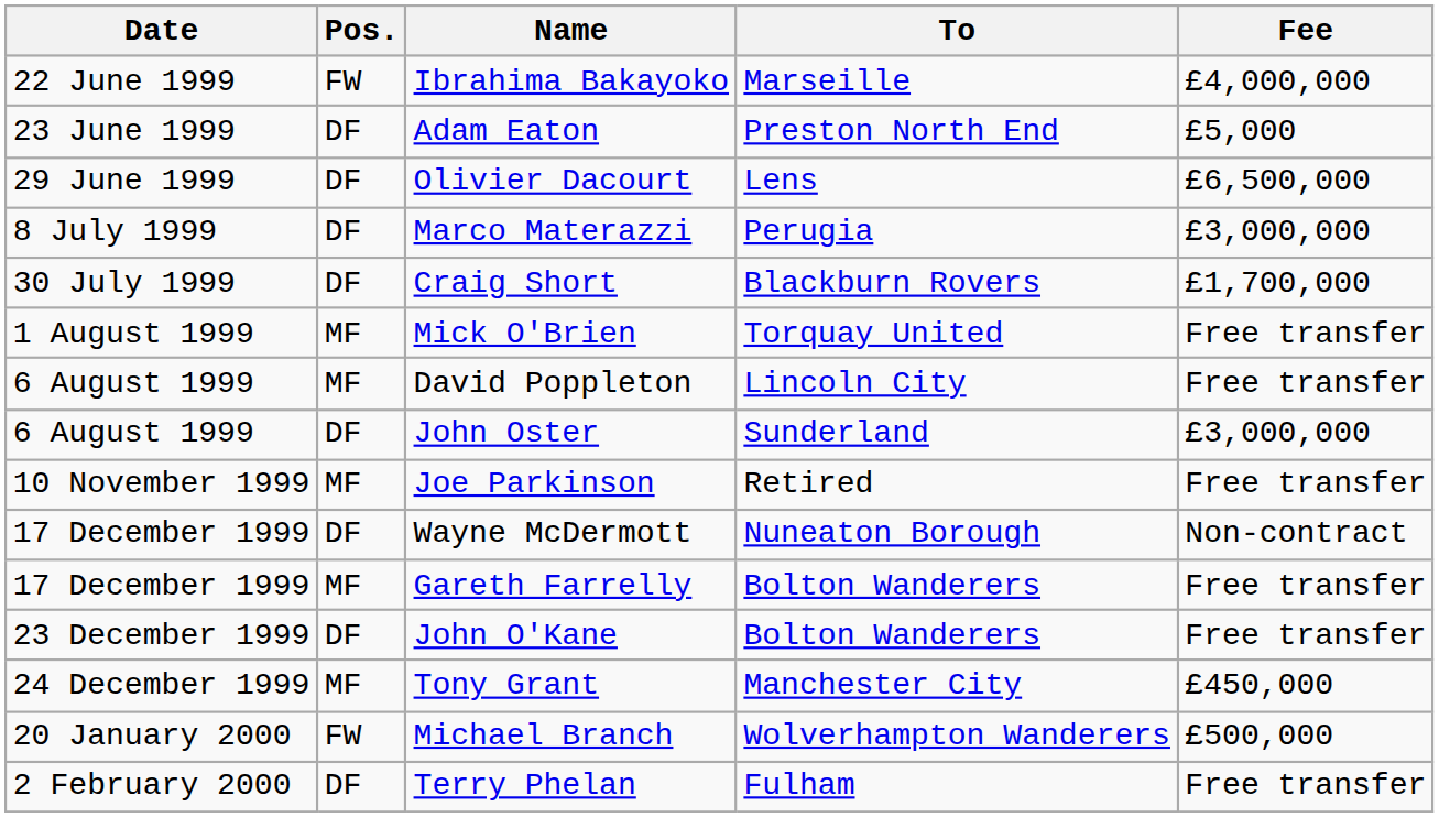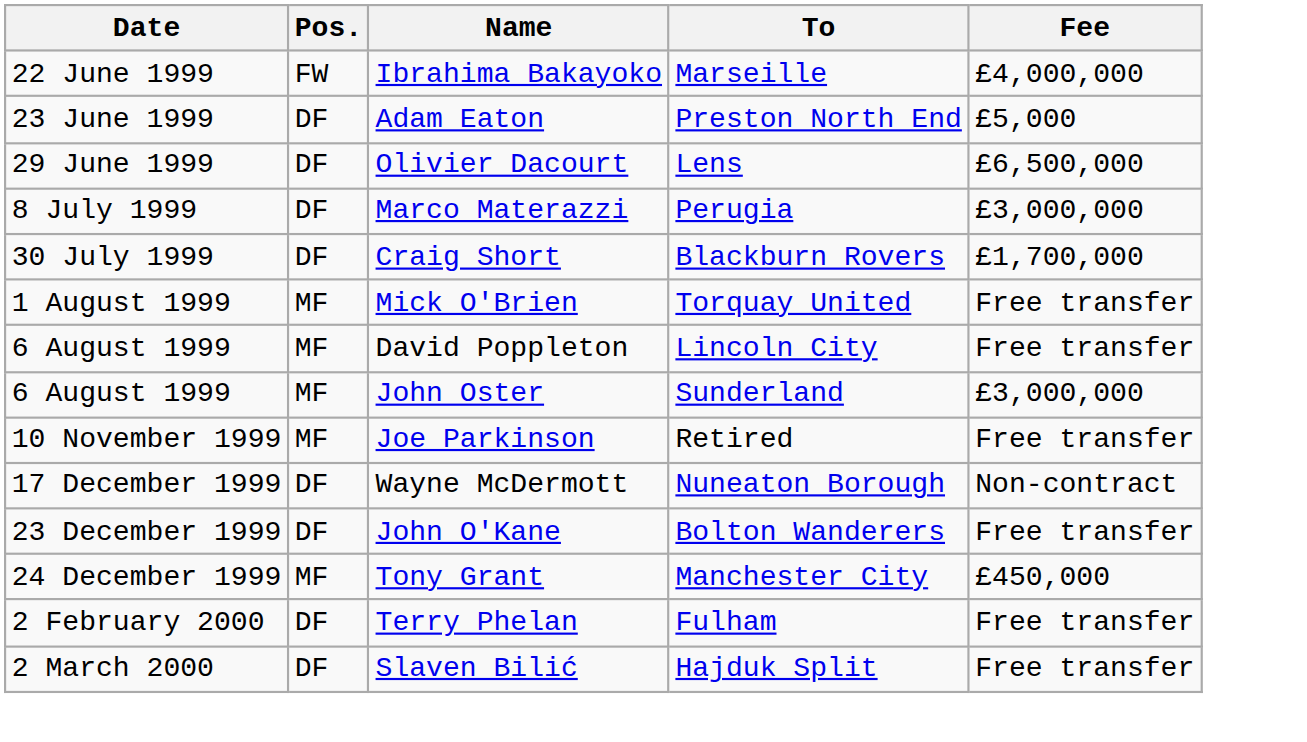John Oster | Pos.: DF -> MF
- row: 17 December 1999 | MF | Gareth Farrelly | Bolton Wanderers | Free transfer
- row: 20 January 2000 | FW | Michael Branch | Wolverhampton Wanderers | £500,000
+ row: 2 March 2000 | DF | Slaven Bilić | Hajduk Split | Free transfer
